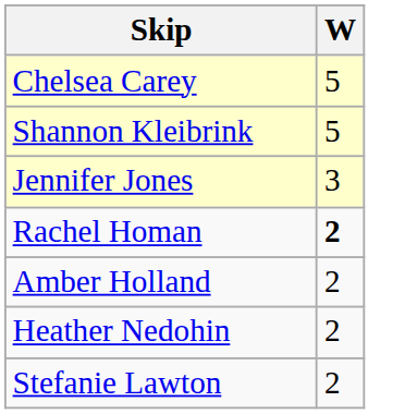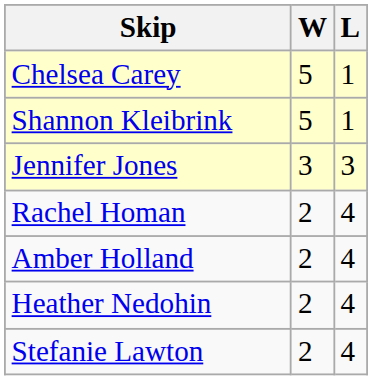+ column: L | 1 | 1 | 3 | 4 | 4 | 4 | 4
Rachel Homan | W: bold -> normal
